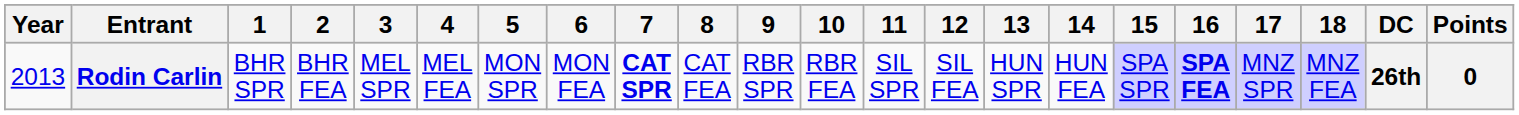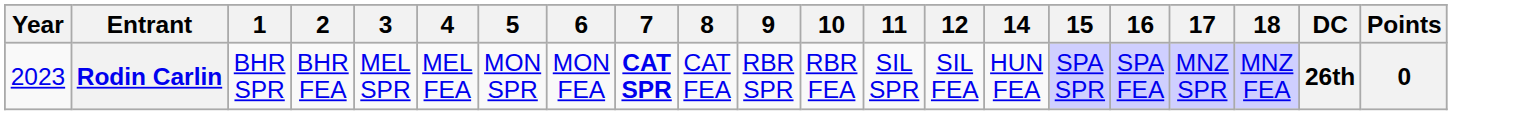- column: 13 | HUN SPR
Rodin Carlin | Year: 2013 -> 2023
Rodin Carlin | 16: bold -> normal
